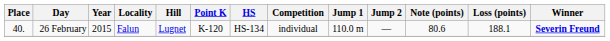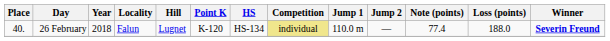26 February | Year: 2015 -> 2018
26 February | Competition: no background -> khaki background
26 February | Note (points): 80.6 -> 77.4
26 February | Loss (points): 188.1 -> 188.0
